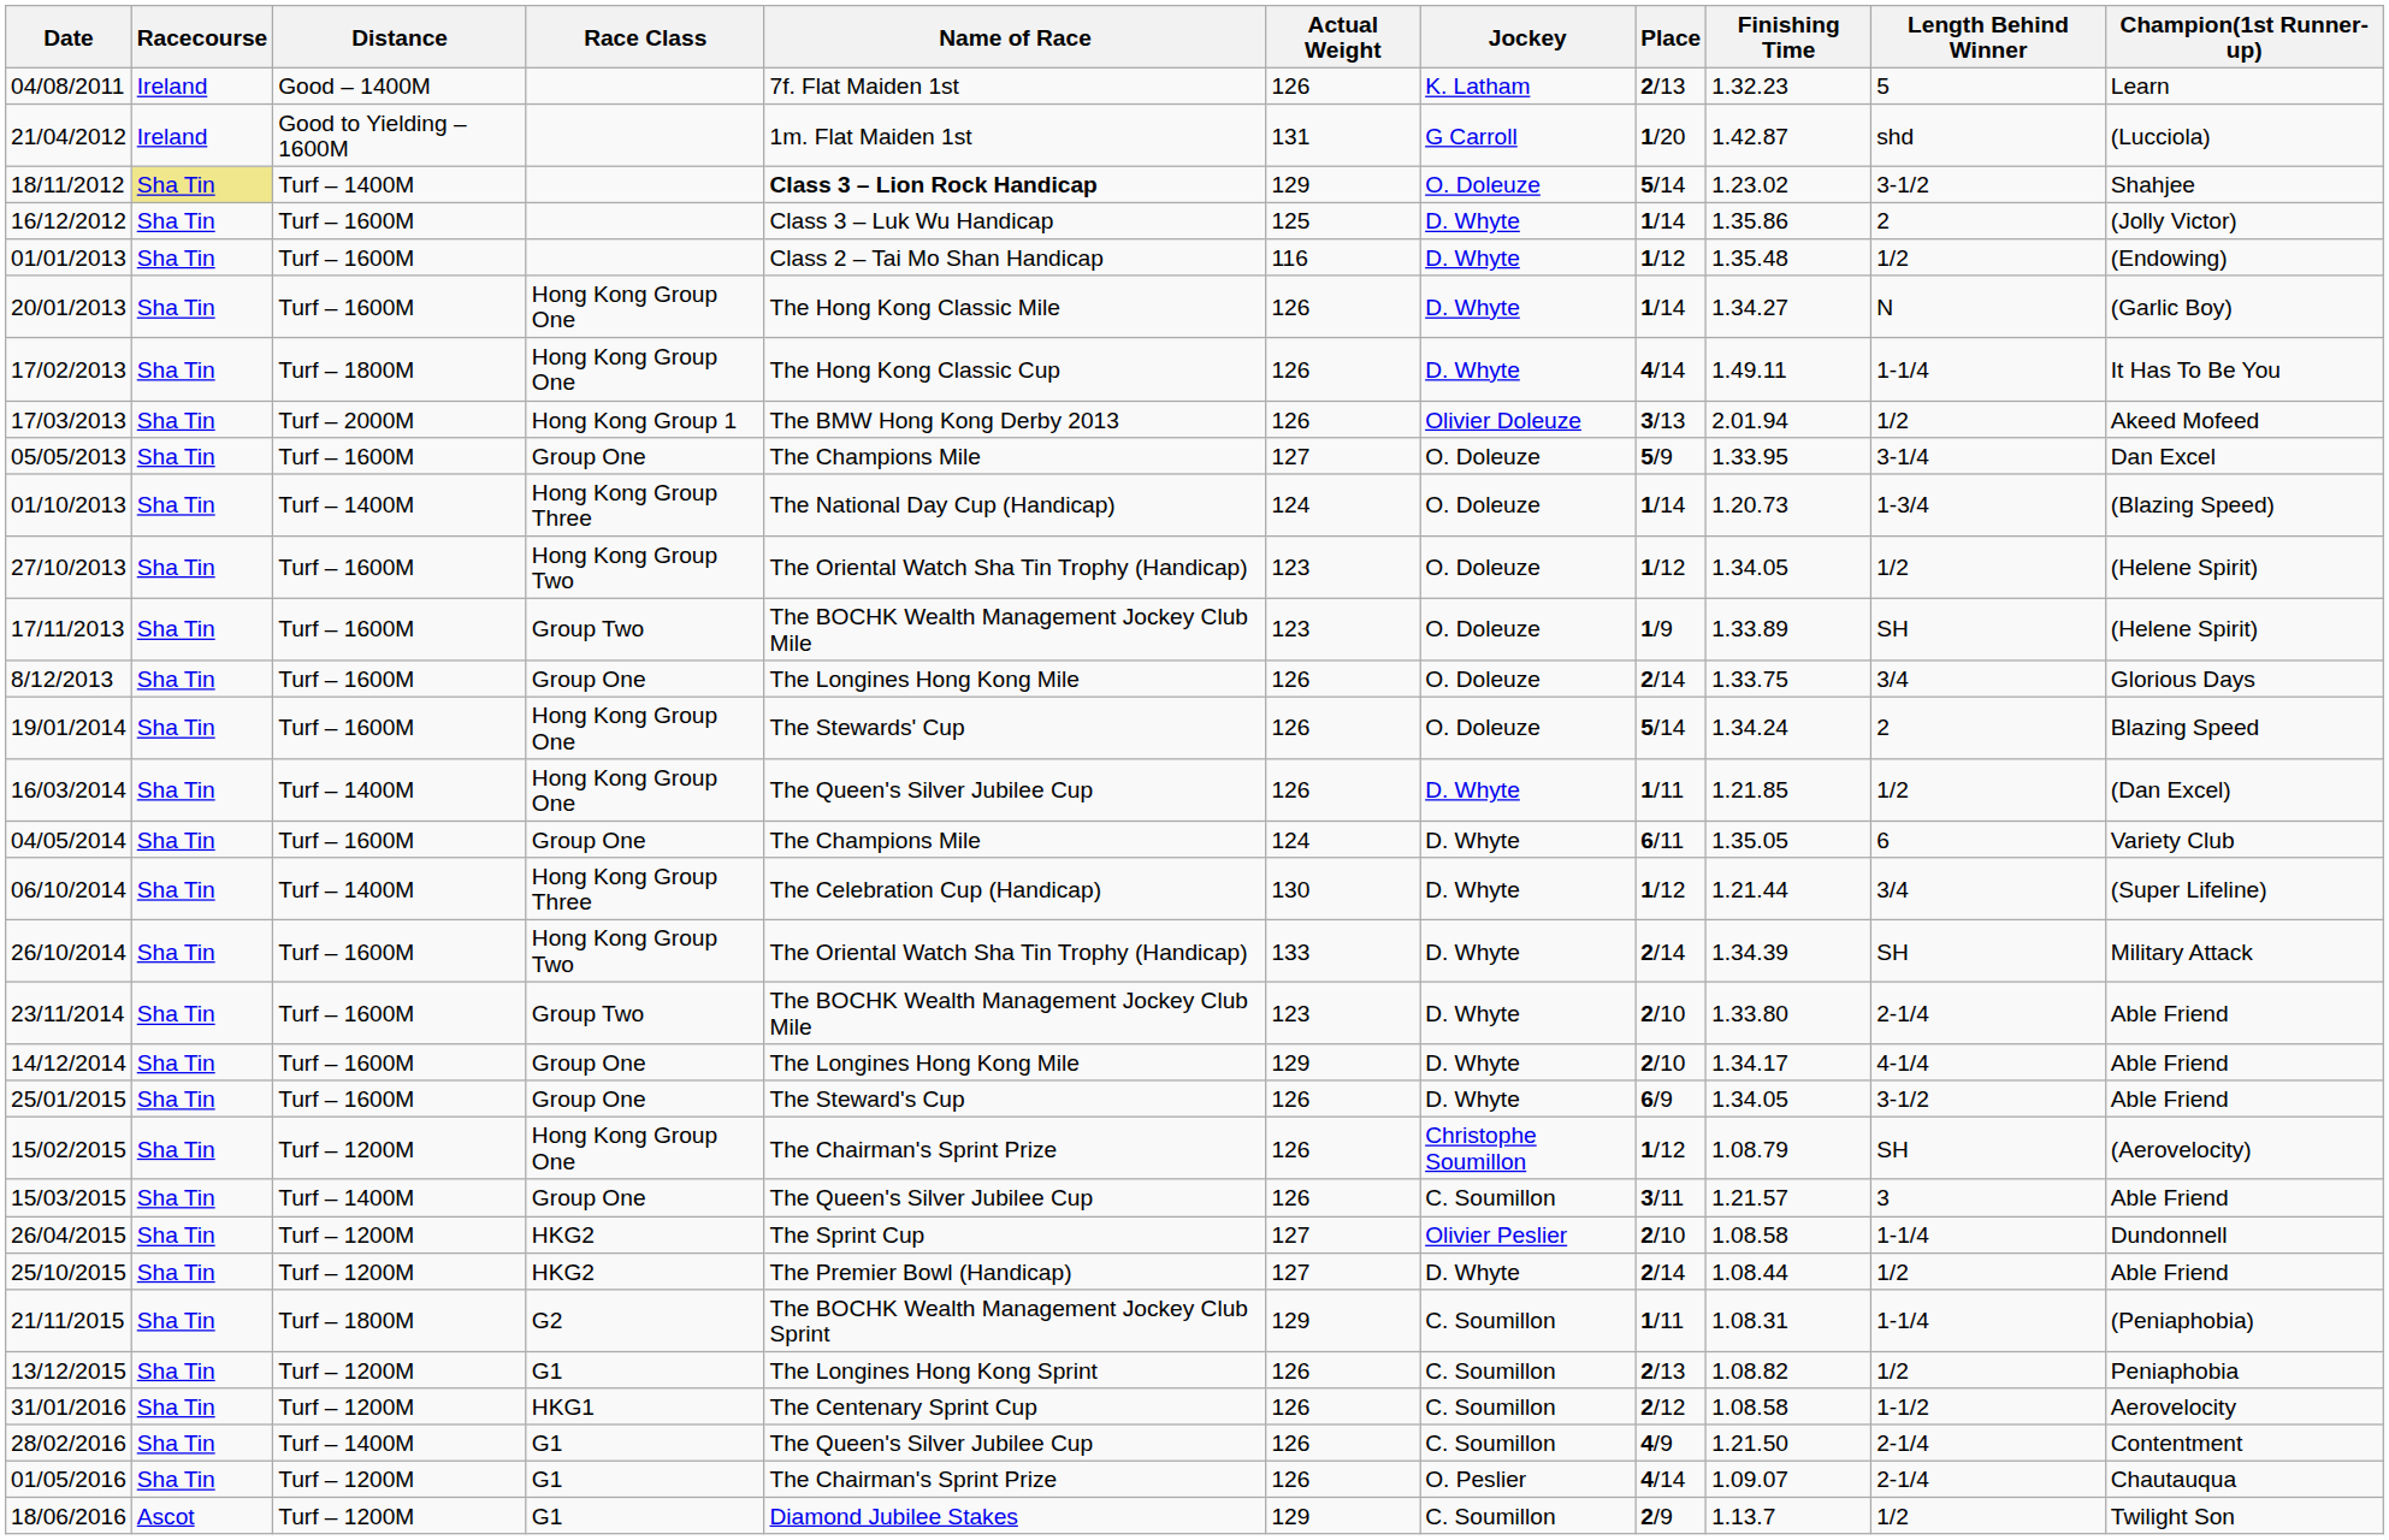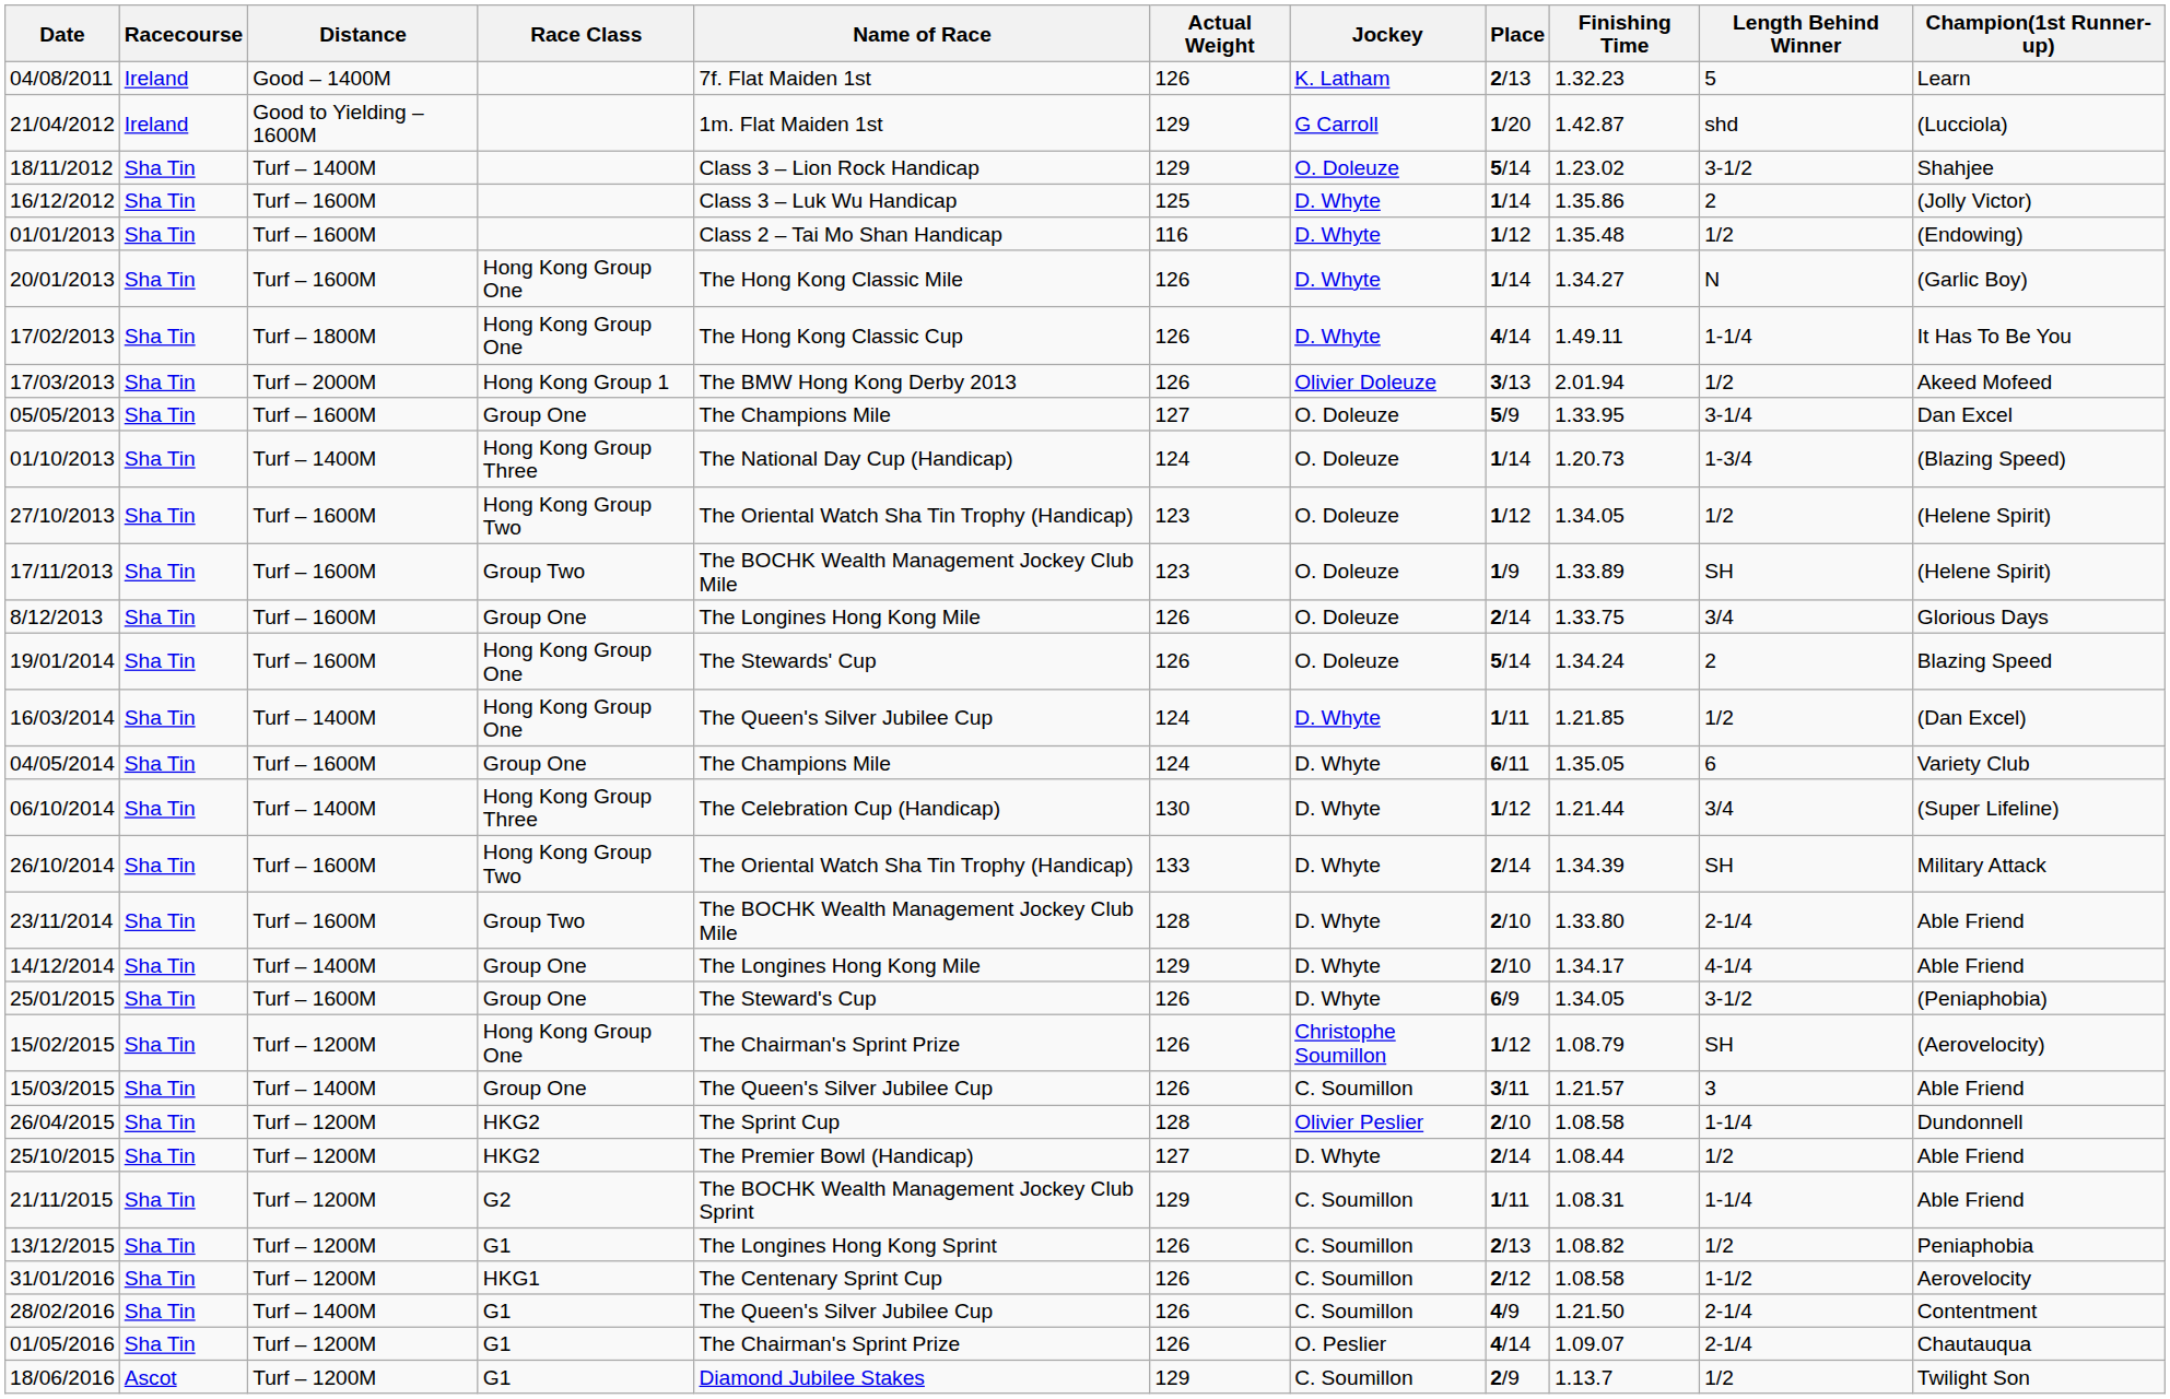21/04/2012 | Actual Weight: 131 -> 129
18/11/2012 | Racecourse: khaki background -> no background
18/11/2012 | Name of Race: bold -> normal
16/03/2014 | Actual Weight: 126 -> 124
23/11/2014 | Actual Weight: 123 -> 128
14/12/2014 | Distance: Turf – 1600M -> Turf – 1400M
25/01/2015 | Champion(1st Runner-up): Able Friend -> (Peniaphobia)
26/04/2015 | Actual Weight: 127 -> 128
21/11/2015 | Distance: Turf – 1800M -> Turf – 1200M
21/11/2015 | Champion(1st Runner-up): (Peniaphobia) -> Able Friend
